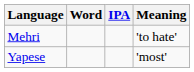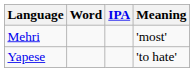Mehri | Meaning: 'to hate' -> 'most'
Yapese | Meaning: 'most' -> 'to hate'
